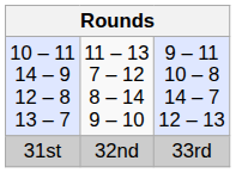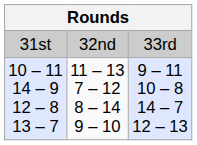rows swapped: 31st <-> 10 – 11 14 – 9 12 – 8 13 – 7
